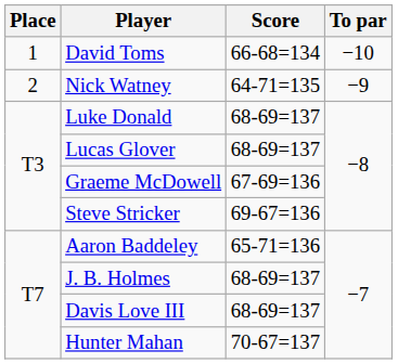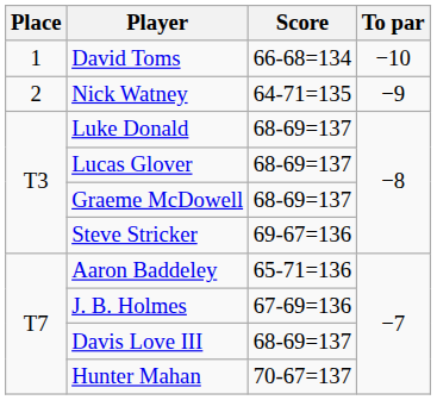Graeme McDowell | Score: 67-69=136 -> 68-69=137
J. B. Holmes | Score: 68-69=137 -> 67-69=136
